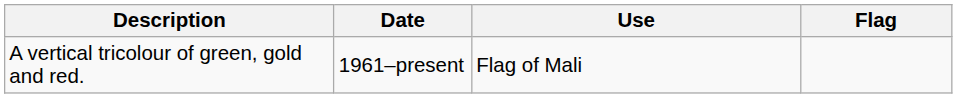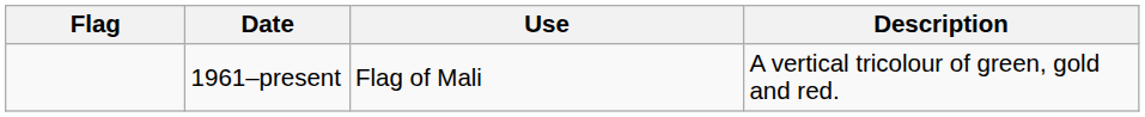columns swapped: Flag <-> Description
